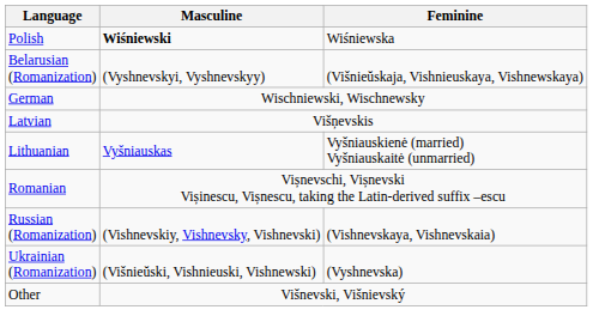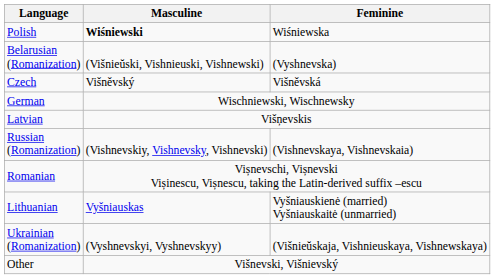Belarusian (Romanization) | Masculine: (Vyshnevskyi, Vyshnevskyy) -> (Višnieŭski, Vishnieuski, Vishnewski)
Belarusian (Romanization) | Feminine: (Višnieŭskaja, Vishnieuskaya, Vishnewskaya) -> (Vyshnevska)
+ row: Czech | Višněvský | Višněvská
rows swapped: Lithuanian <-> Russian (Romanization)
Ukrainian (Romanization) | Masculine: (Višnieŭski, Vishnieuski, Vishnewski) -> (Vyshnevskyi, Vyshnevskyy)
Ukrainian (Romanization) | Feminine: (Vyshnevska) -> (Višnieŭskaja, Vishnieuskaya, Vishnewskaya)
